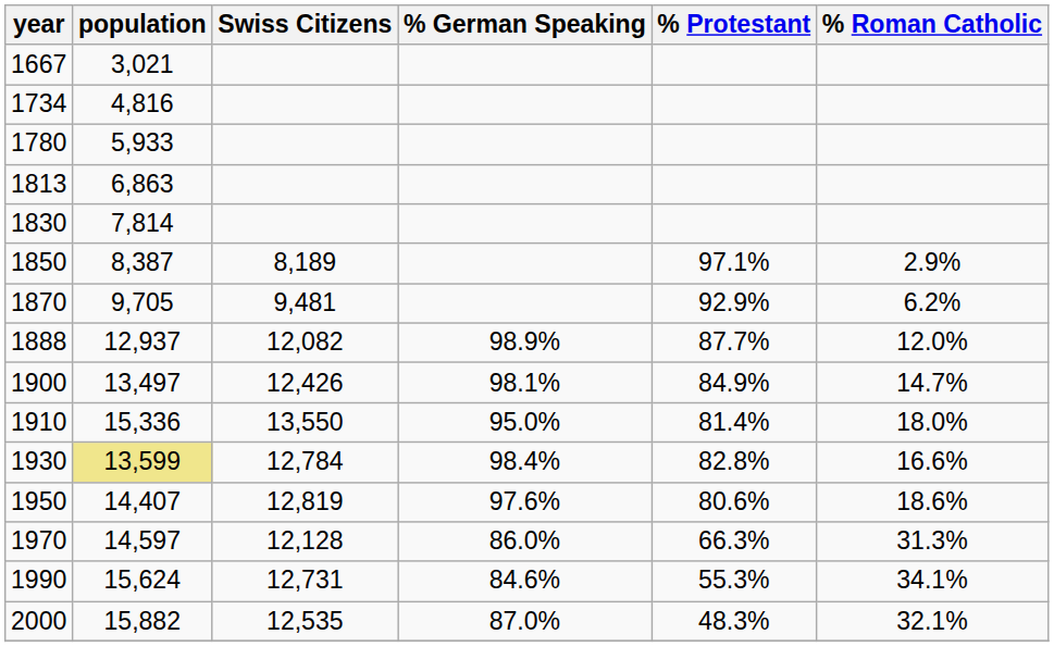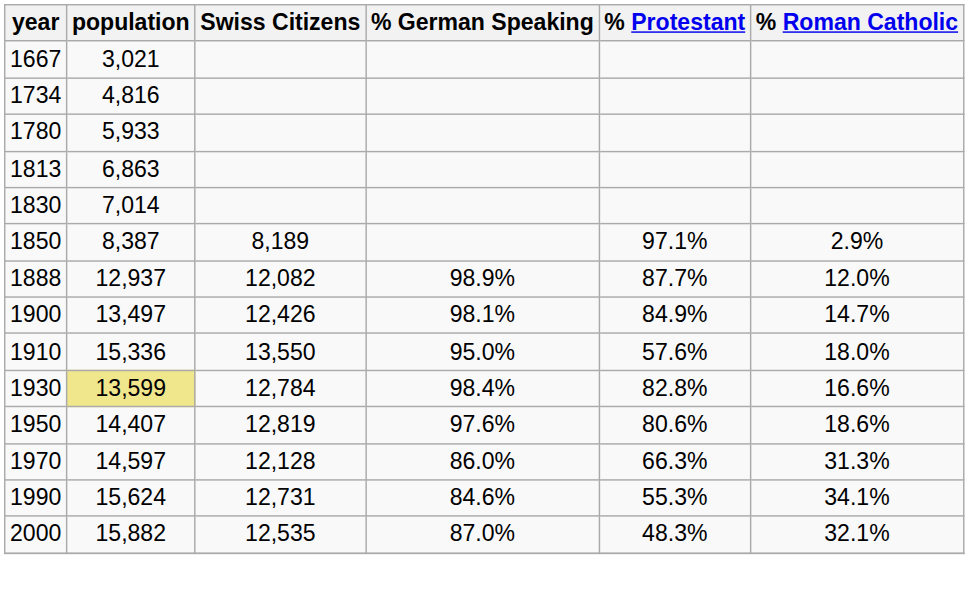1830 | population: 7,814 -> 7,014
- row: 1870 | 9,705 | 9,481 | 92.9% | 6.2%
1910 | % Protestant: 81.4% -> 57.6%
